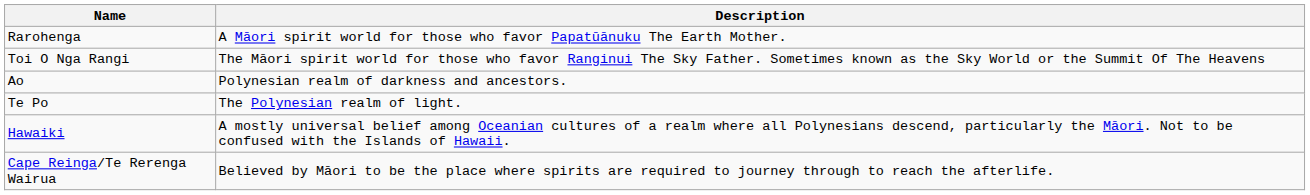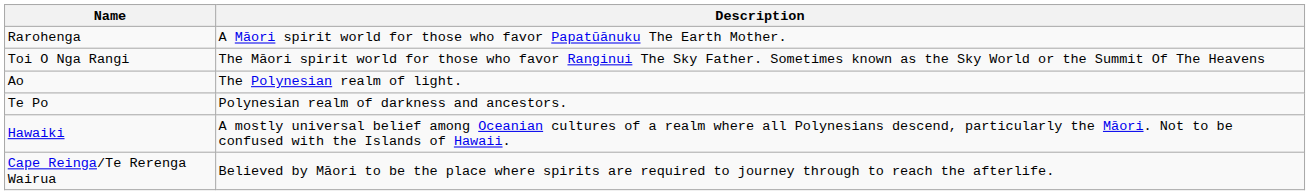Ao | Description: Polynesian realm of darkness and ancestors. -> The Polynesian realm of light.
Te Po | Description: The Polynesian realm of light. -> Polynesian realm of darkness and ancestors.
